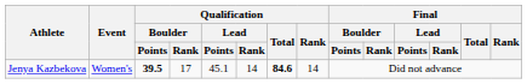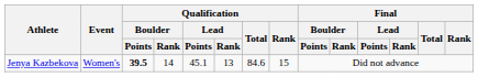Jenya Kazbekova | Qualification / Boulder / Rank: 17 -> 14
Jenya Kazbekova | Qualification / Lead / Rank: 14 -> 13
Jenya Kazbekova | Qualification / Total: bold -> normal
Jenya Kazbekova | Qualification / Rank: 14 -> 15
